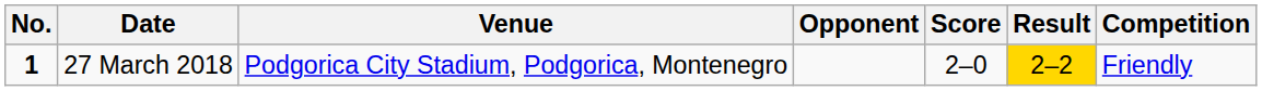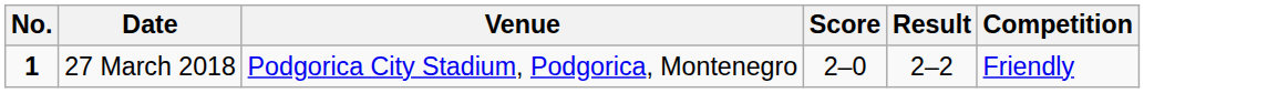- column: Opponent
27 March 2018 | Result: gold background -> no background
